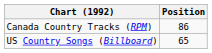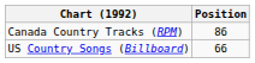US Country Songs (Billboard) | Position: 65 -> 66
